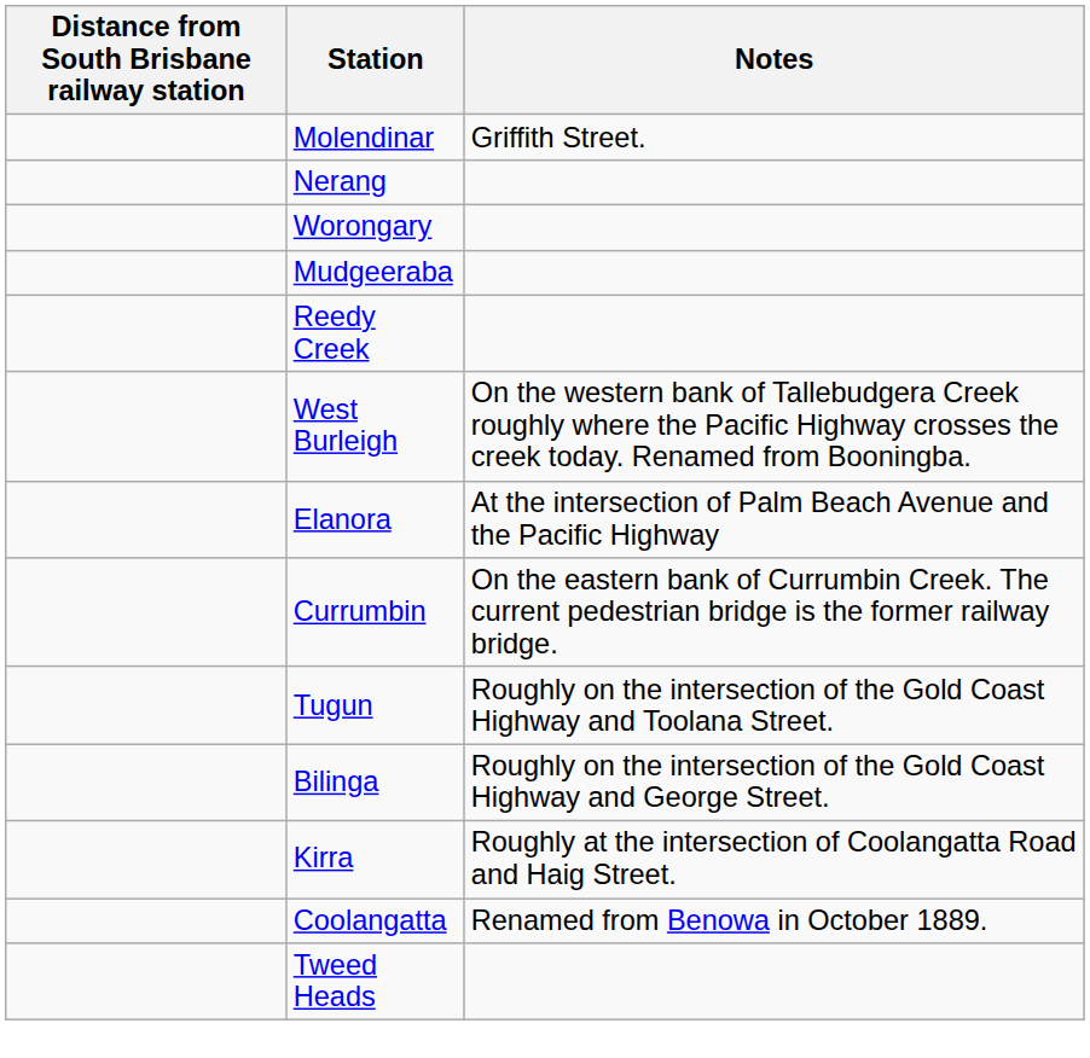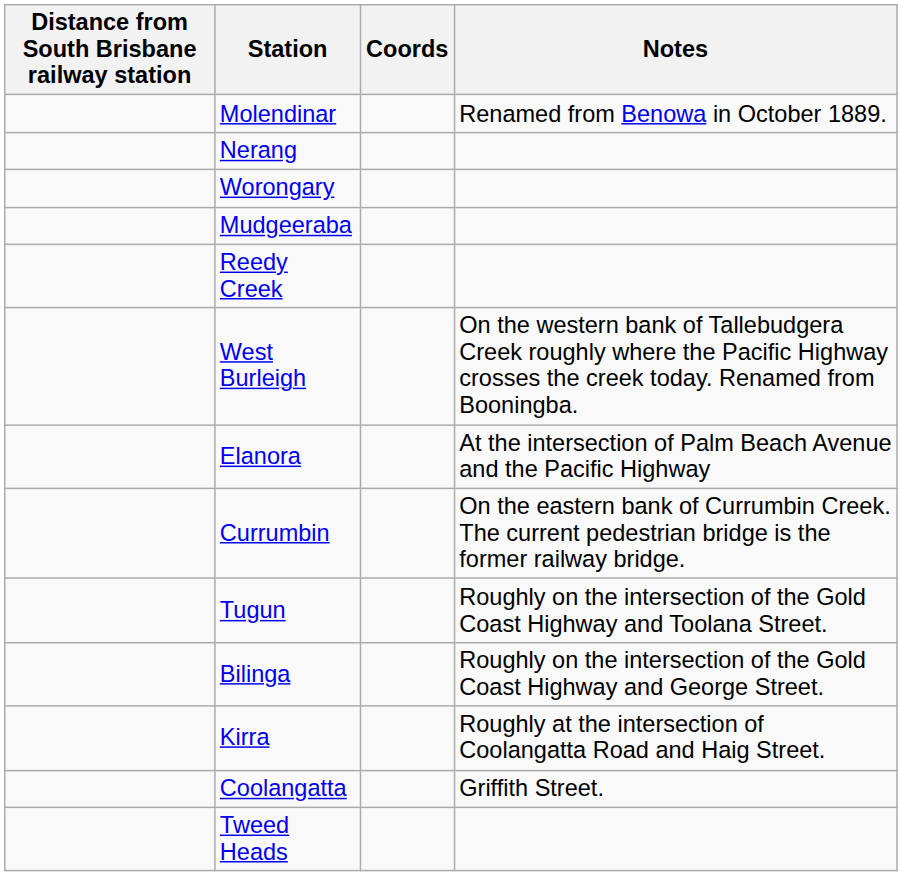+ column: Coords
Molendinar | Notes: Griffith Street. -> Renamed from Benowa in October 1889.
Coolangatta | Notes: Renamed from Benowa in October 1889. -> Griffith Street.
